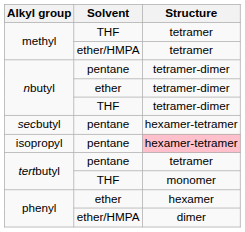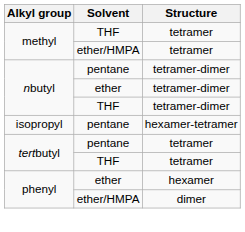- row: secbutyl | pentane | hexamer-tetramer
isopropyl | Structure: pink background -> no background
tertbutyl / THF | Structure: monomer -> tetramer
